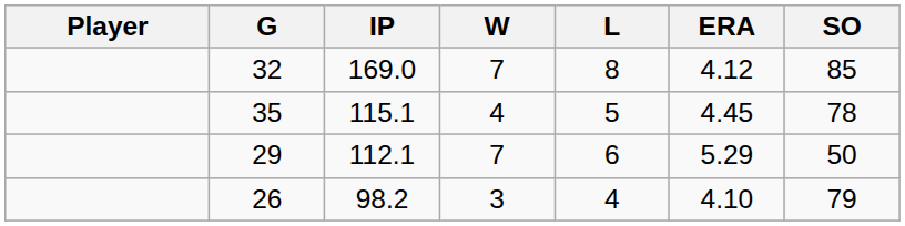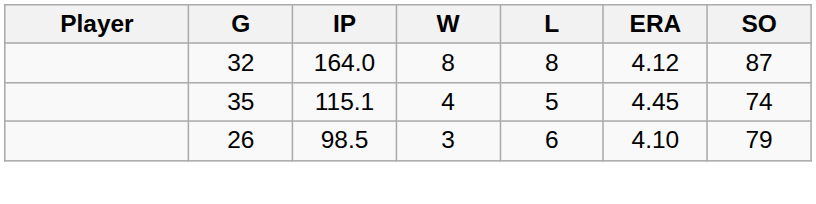32 | IP: 169.0 -> 164.0
32 | W: 7 -> 8
32 | SO: 85 -> 87
35 | SO: 78 -> 74
- row: 29 | 112.1 | 7 | 6 | 5.29 | 50
26 | IP: 98.2 -> 98.5
26 | L: 4 -> 6
